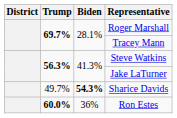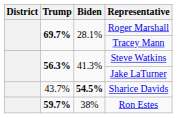Sharice Davids | Trump: 49.7% -> 43.7%
Sharice Davids | Biden: 54.3% -> 54.5%
Ron Estes | Trump: 60.0% -> 59.7%
Ron Estes | Biden: 36% -> 38%
